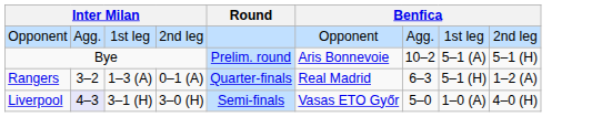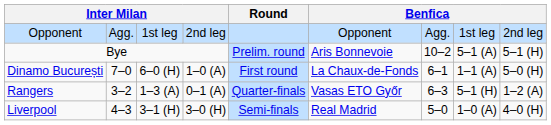+ row: Dinamo București | 7–0 | 6–0 (H) | 1–0 (A) | First round | La Chaux-de-Fonds | 6–1 | 1–1 (A) | 5–0 (H)
Rangers | column 6: Real Madrid -> Vasas ETO Győr
Liverpool | column 2: lavender background -> no background
Liverpool | column 6: Vasas ETO Győr -> Real Madrid
